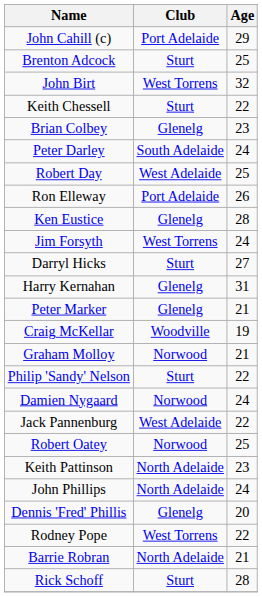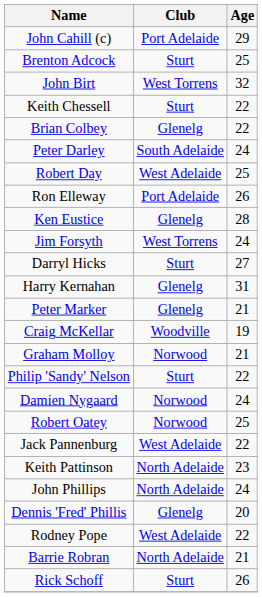Brian Colbey | Age: 23 -> 22
rows swapped: Robert Oatey <-> Jack Pannenburg
Rodney Pope | Club: West Torrens -> West Adelaide
Rick Schoff | Age: 28 -> 26
